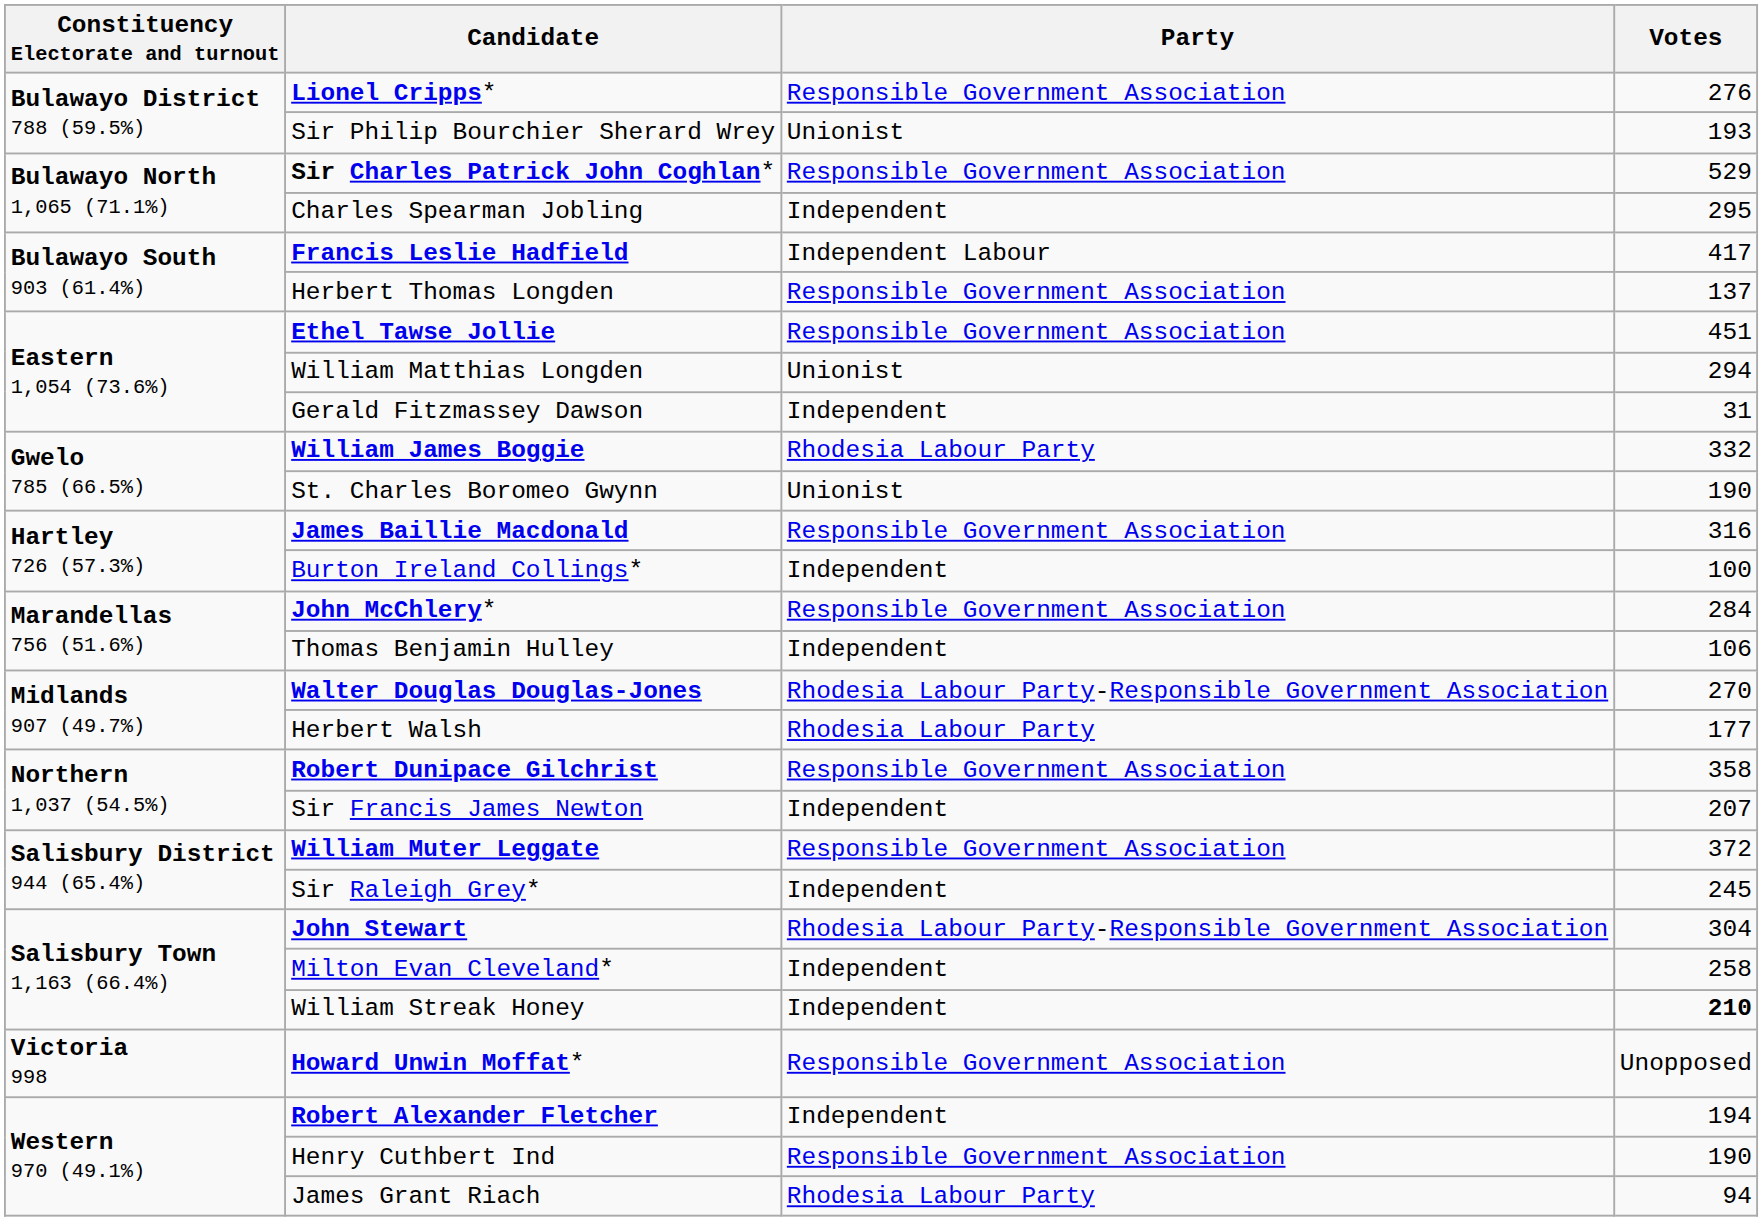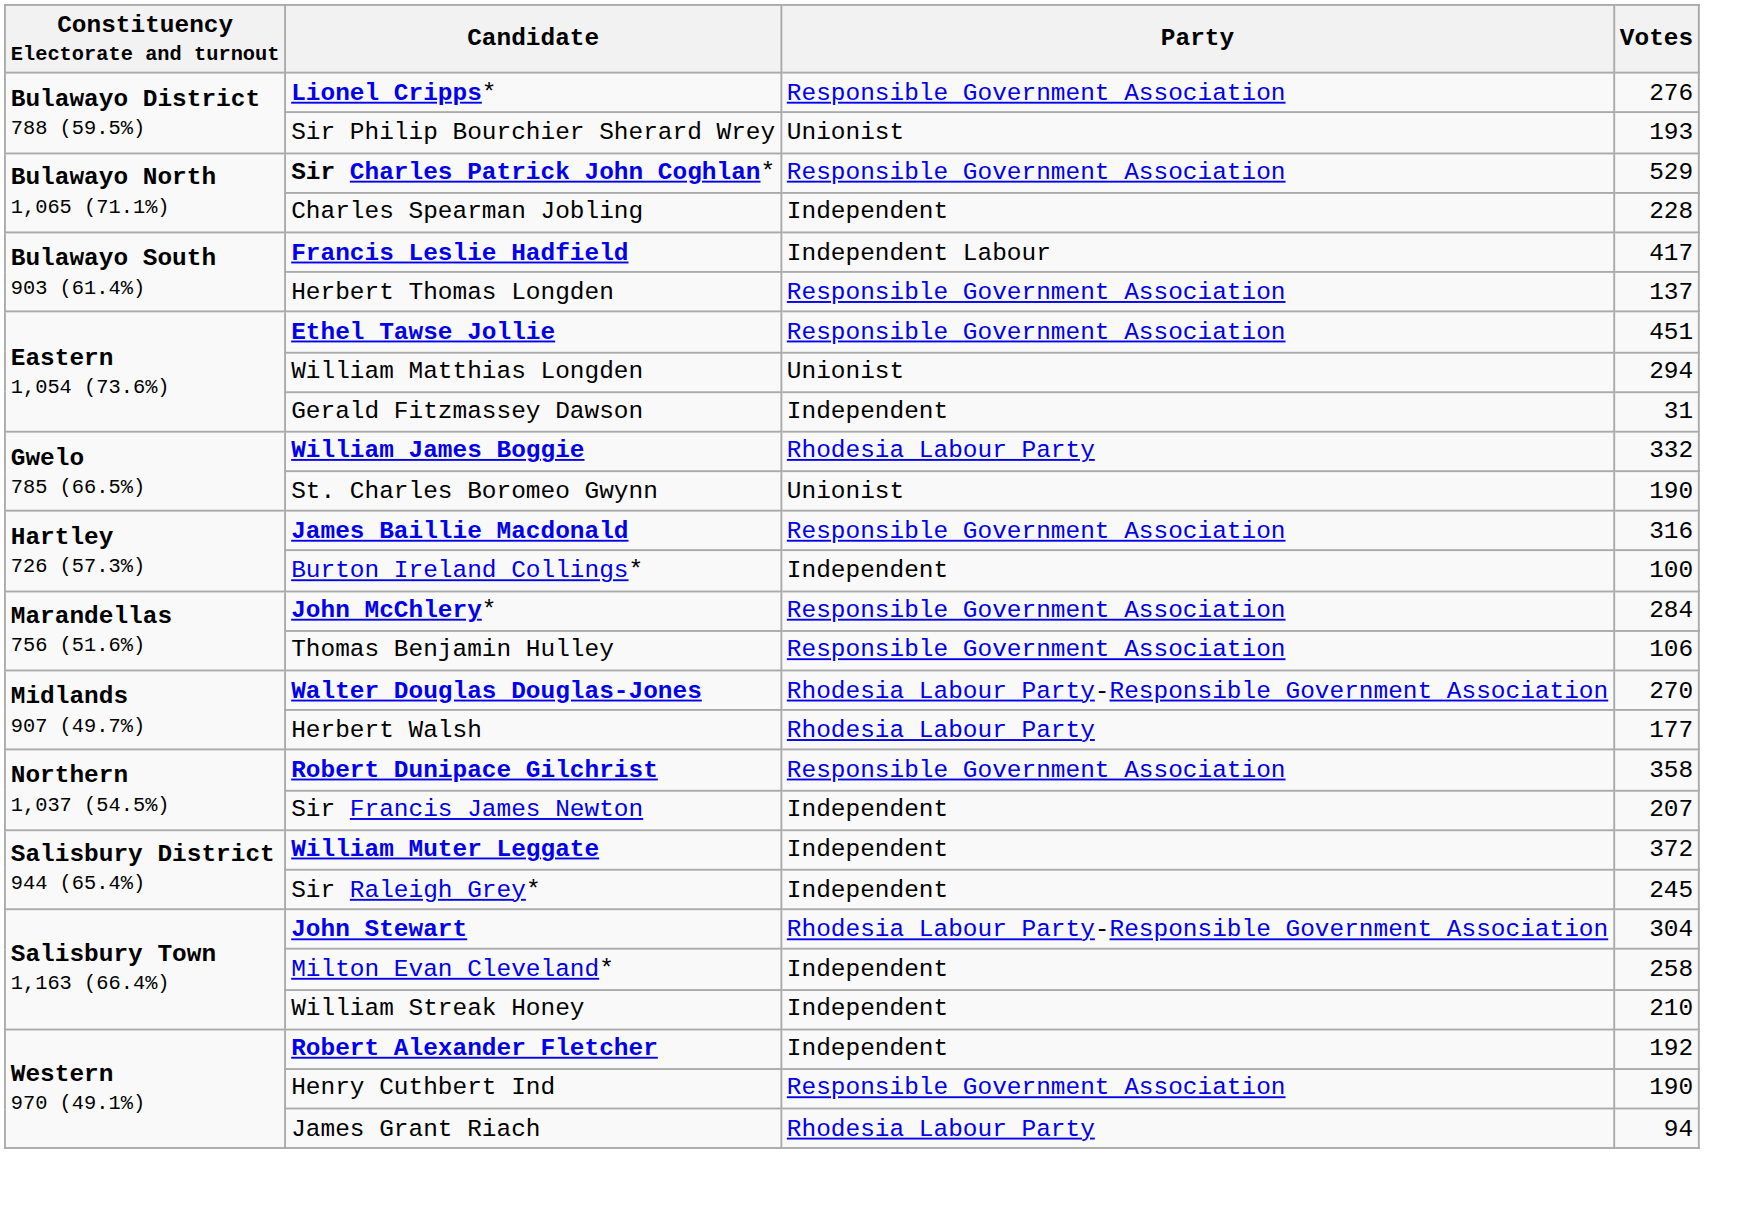Charles Spearman Jobling | Votes: 295 -> 228
Thomas Benjamin Hulley | Party: Independent -> Responsible Government Association
William Muter Leggate | Party: Responsible Government Association -> Independent
William Streak Honey | Votes: bold -> normal
- row: Victoria 998 | Howard Unwin Moffat* | Responsible Government Association | Unopposed
Robert Alexander Fletcher | Votes: 194 -> 192
